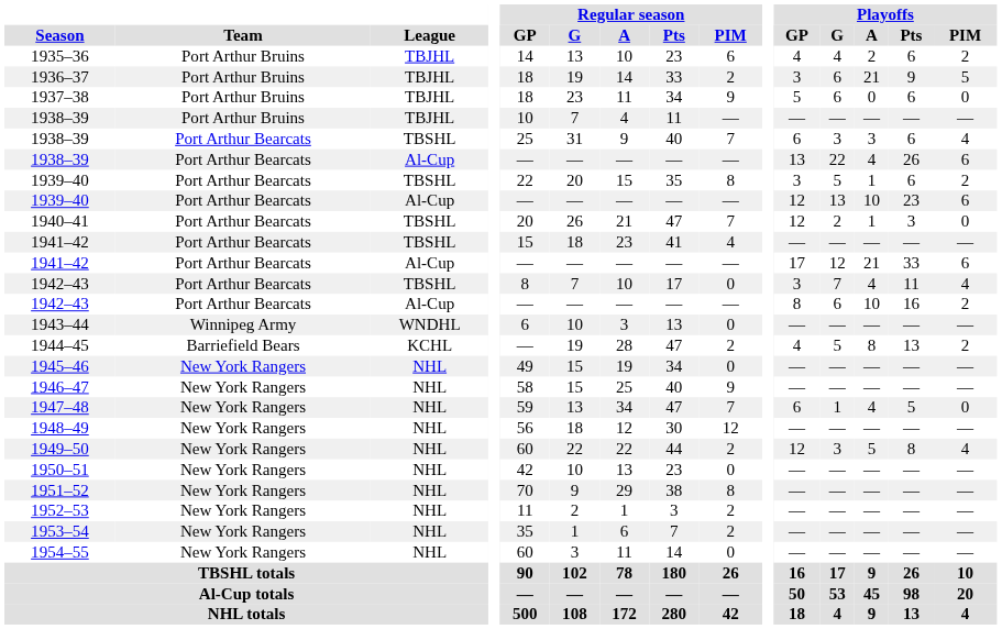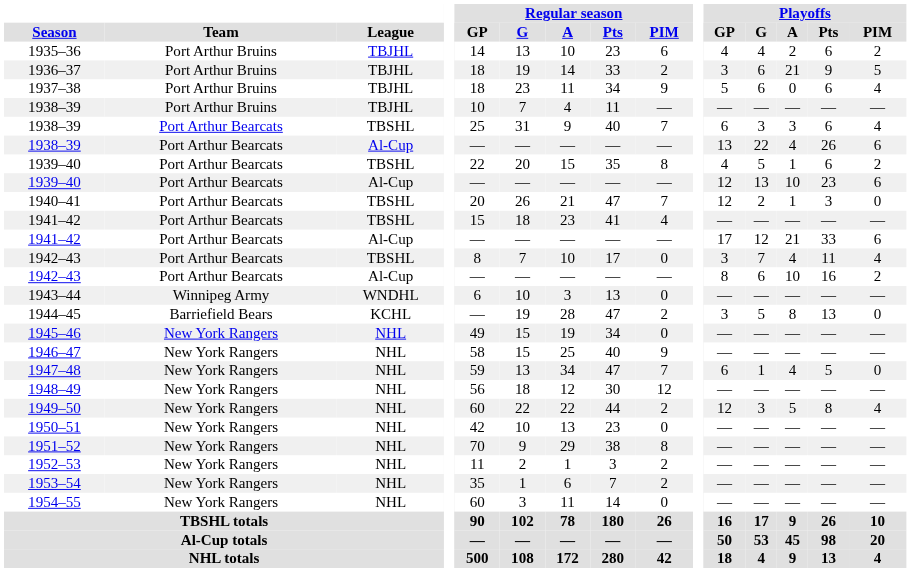1937–38 | Playoffs / PIM: 0 -> 4
1939–40 / TBSHL | Playoffs / GP: 3 -> 4
1944–45 | Playoffs / GP: 4 -> 3
1944–45 | Playoffs / PIM: 2 -> 0
